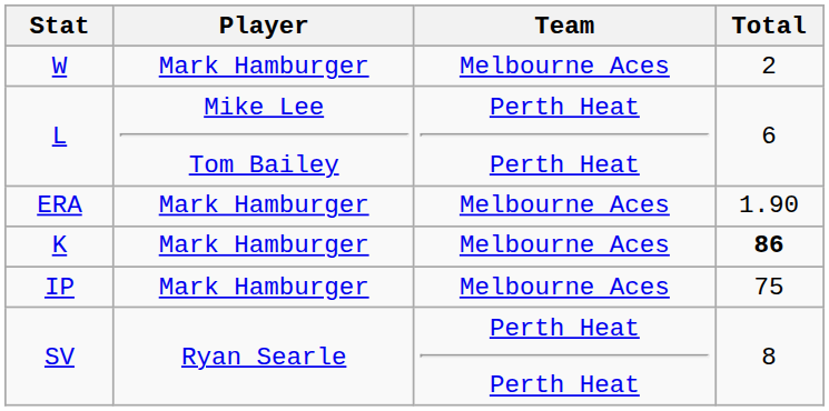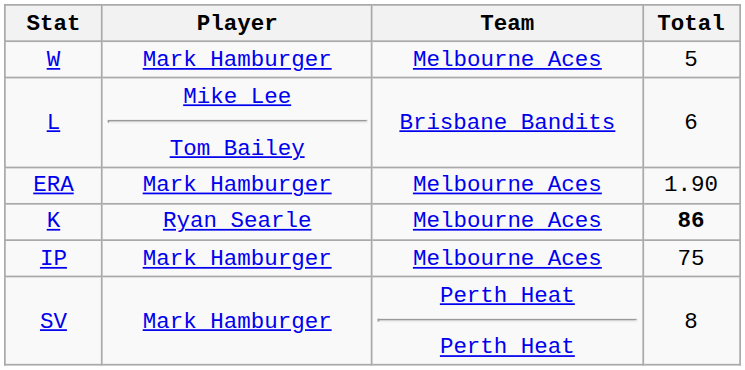W | Total: 2 -> 5
L | Team: Perth Heat Perth Heat -> Brisbane Bandits
K | Player: Mark Hamburger -> Ryan Searle
SV | Player: Ryan Searle -> Mark Hamburger
